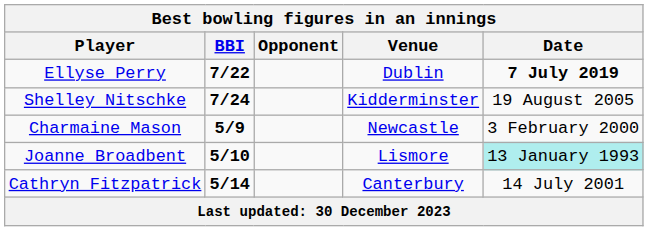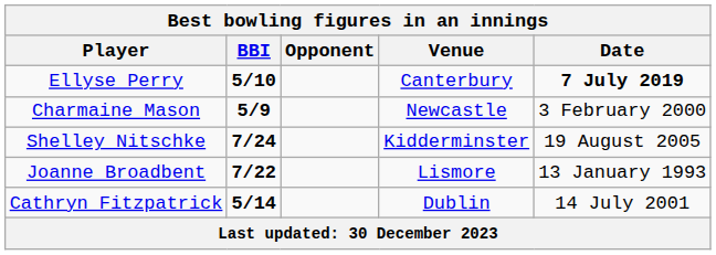Ellyse Perry | BBI: 7/22 -> 5/10
Ellyse Perry | Venue: Dublin -> Canterbury
rows swapped: Shelley Nitschke <-> Charmaine Mason
Joanne Broadbent | BBI: 5/10 -> 7/22
Joanne Broadbent | Date: paleturquoise background -> no background
Cathryn Fitzpatrick | Venue: Canterbury -> Dublin
